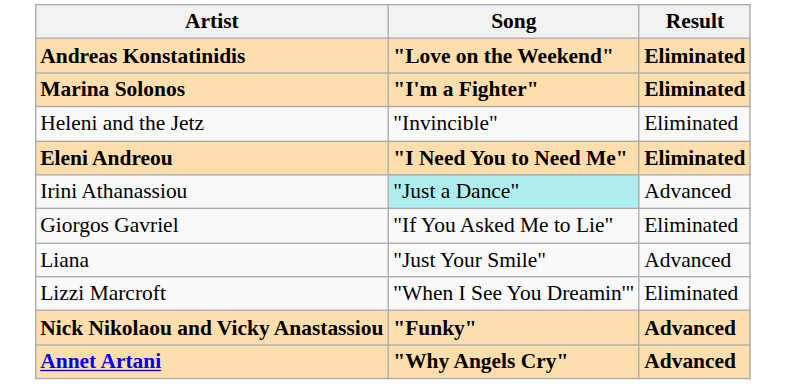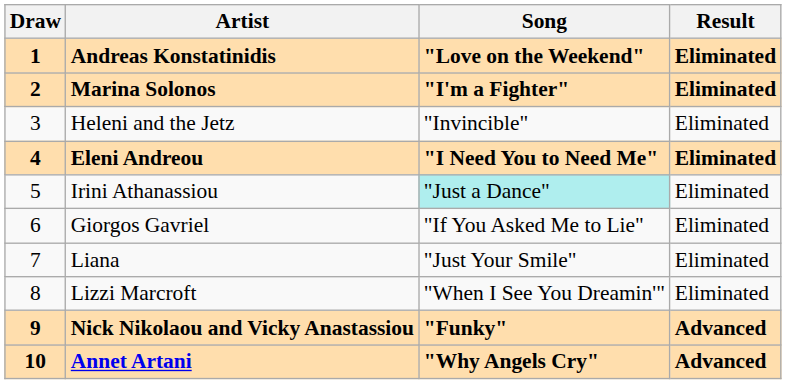+ column: Draw | 1 | 2 | 3 | 4 | 5 | 6 | 7 | 8 | 9 | 10
Irini Athanassiou | Result: Advanced -> Eliminated
Liana | Result: Advanced -> Eliminated
